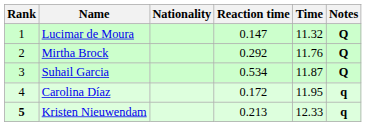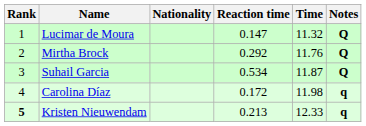Carolina Díaz | Time: 11.95 -> 11.98
